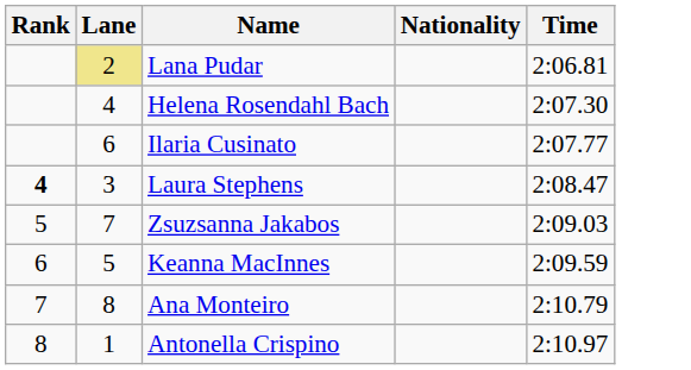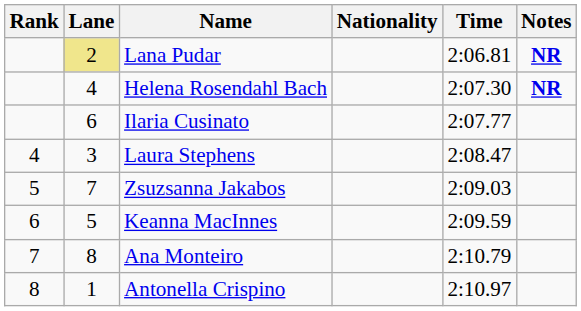+ column: Notes | NR | NR
Laura Stephens | Rank: bold -> normal
